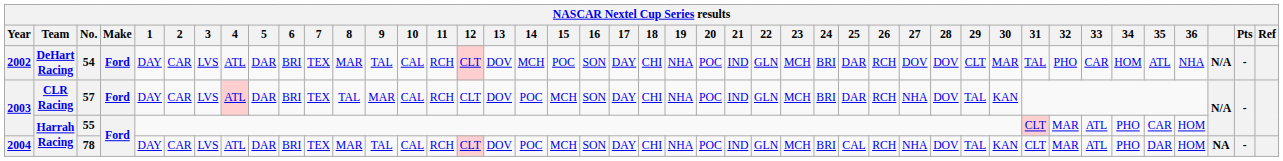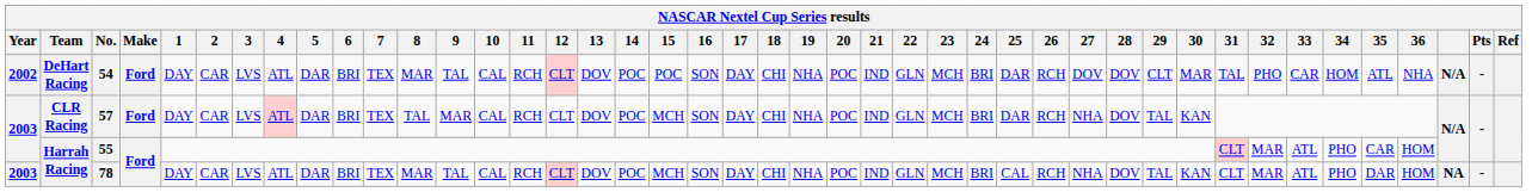54 | 14: MCH -> POC
78 | Year: 2004 -> 2003
